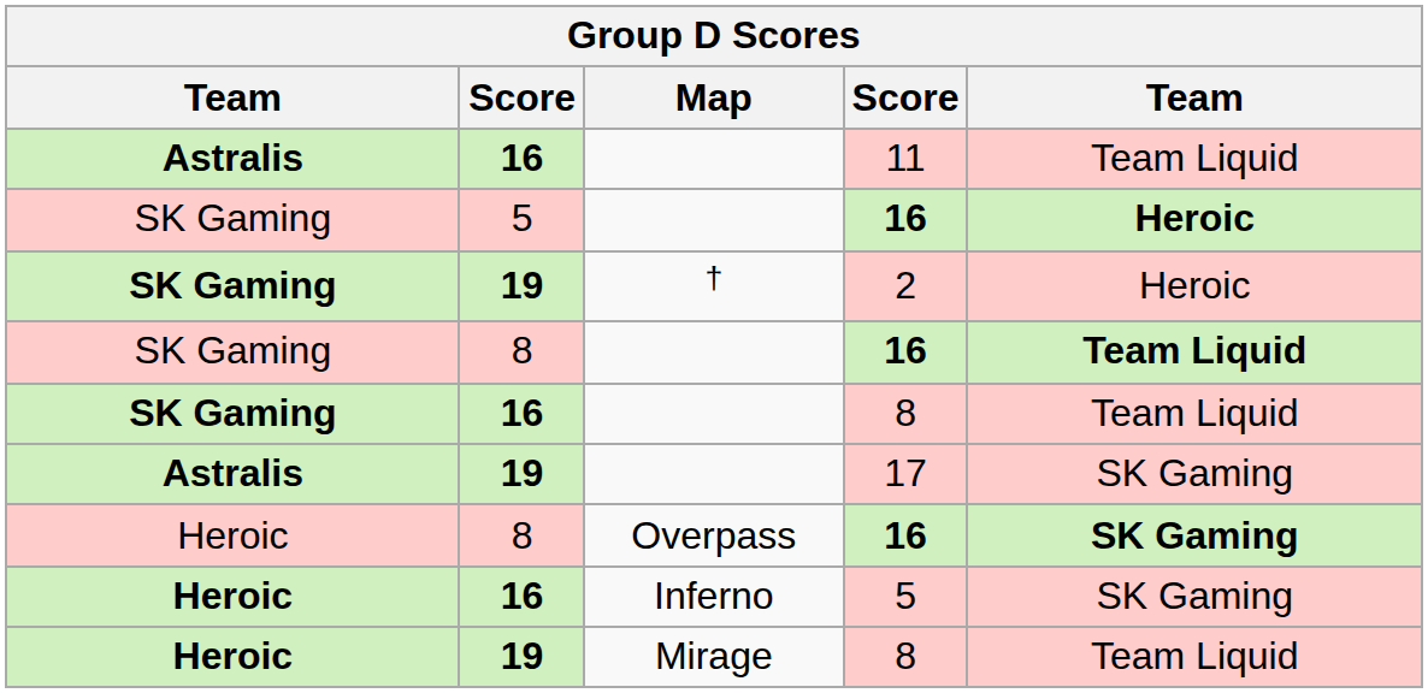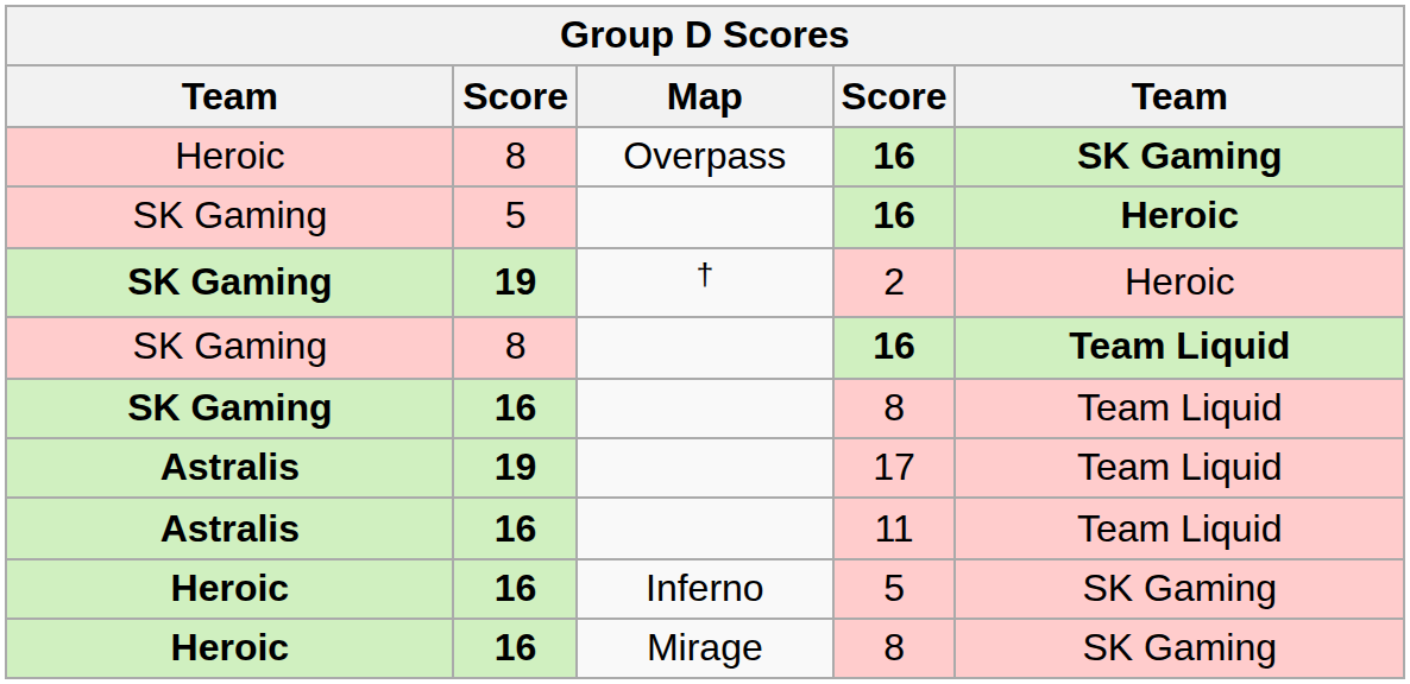rows swapped: 11 <-> Overpass / 16
17 | column 5: SK Gaming -> Team Liquid
Mirage / 8 | column 2: 19 -> 16
Mirage / 8 | column 5: Team Liquid -> SK Gaming
